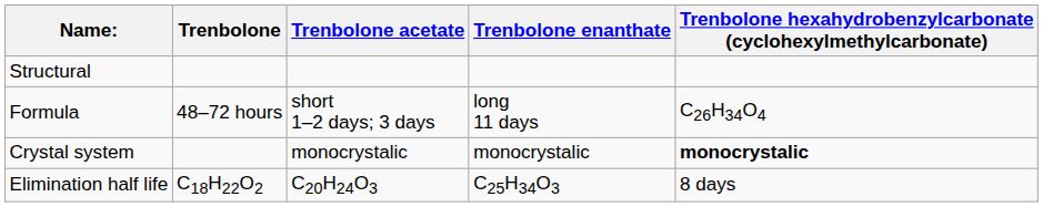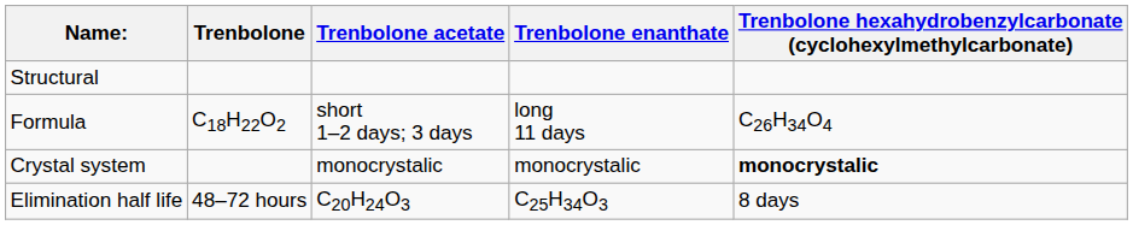Formula | Trenbolone: 48–72 hours -> C18H22O2
Elimination half life | Trenbolone: C18H22O2 -> 48–72 hours
